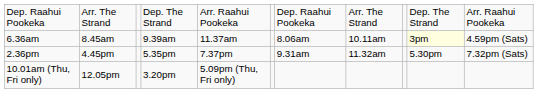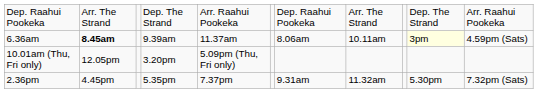6.36am | column 2: normal -> bold
rows swapped: 10.01am (Thu, Fri only) <-> 2.36pm
